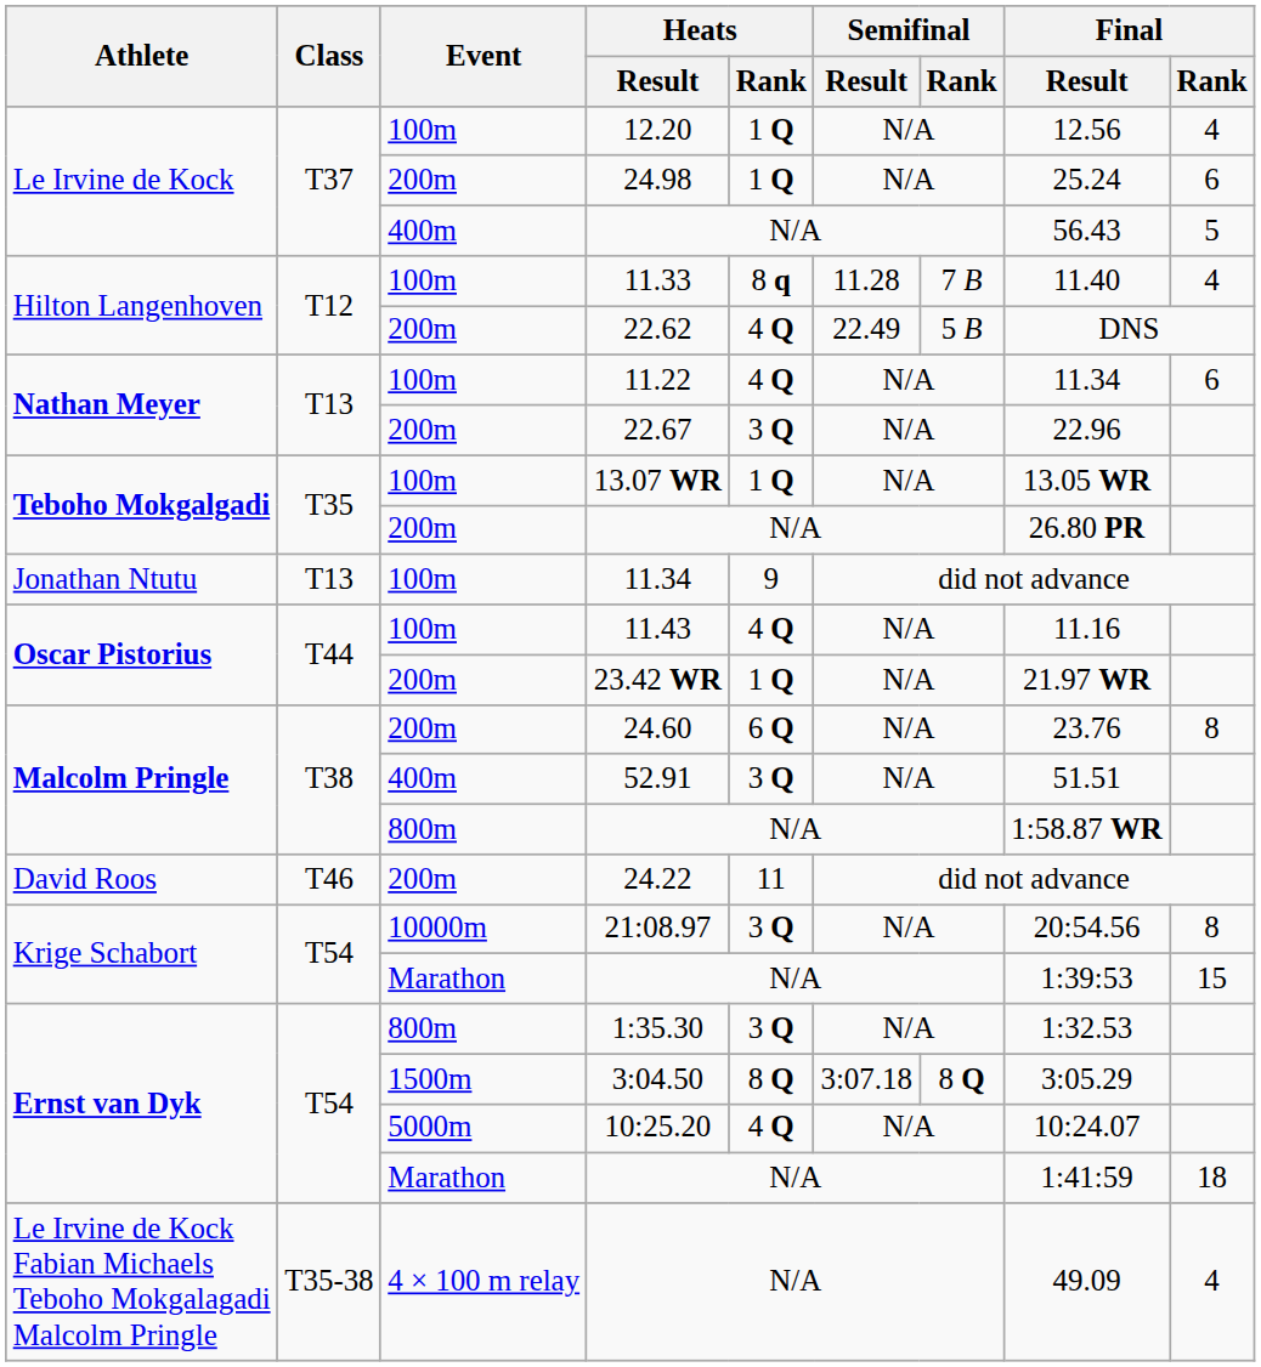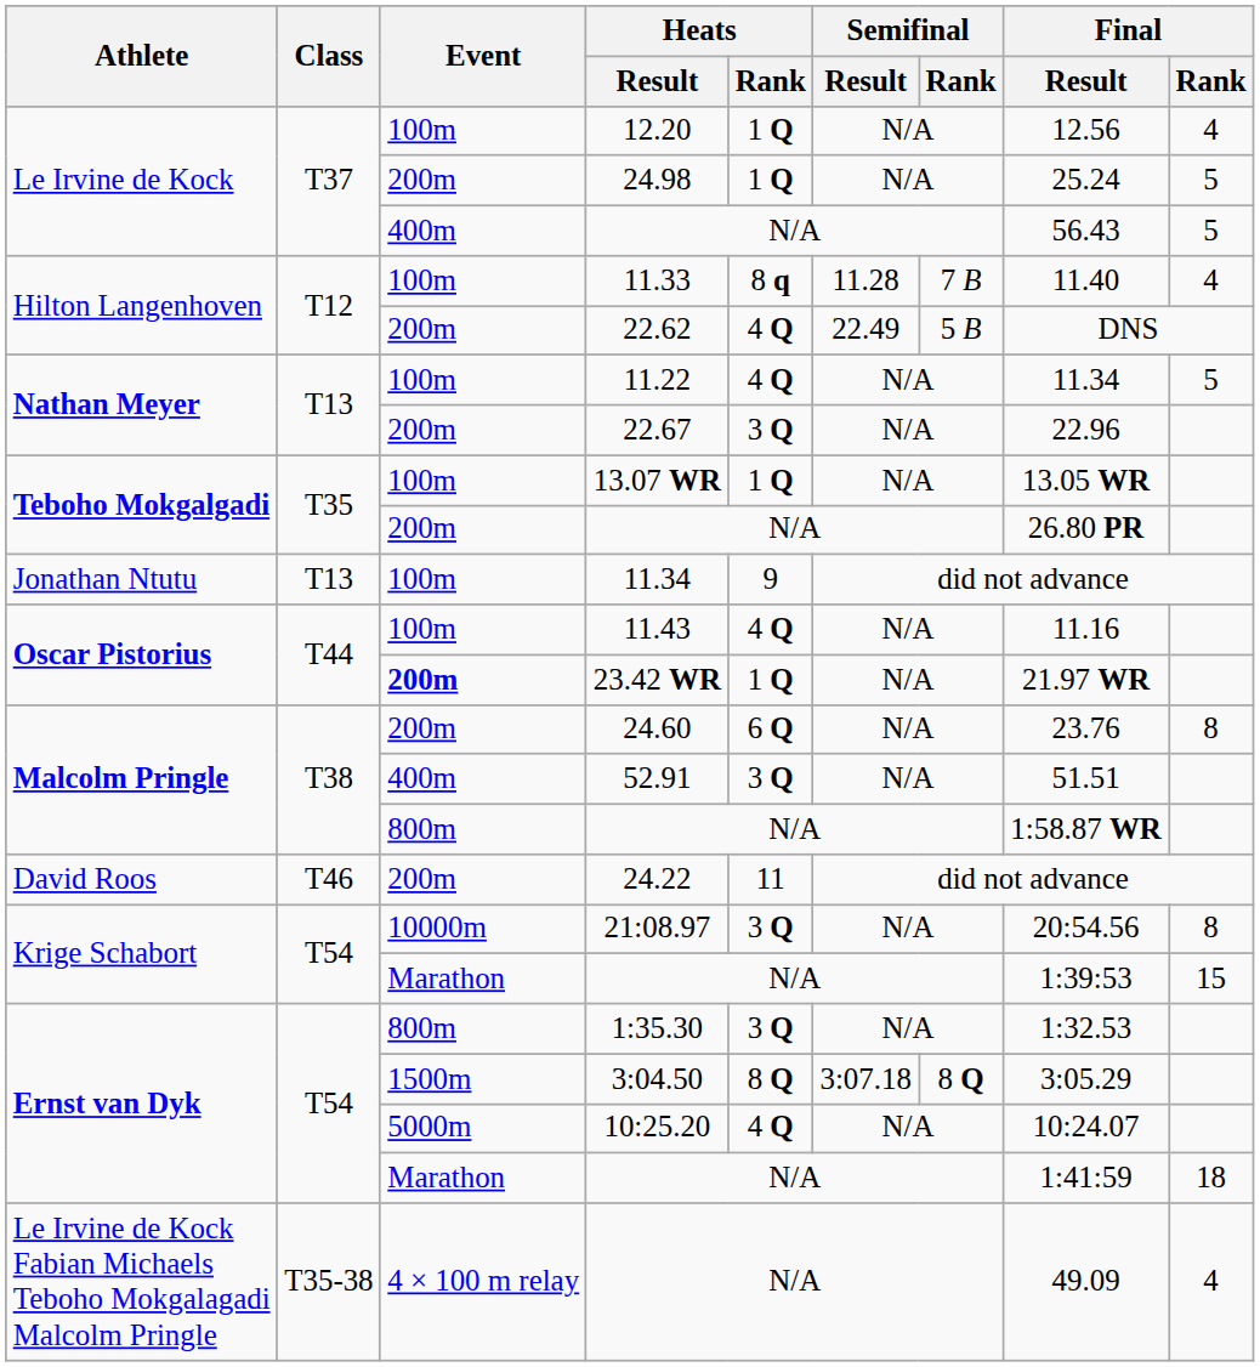24.98 | Final / Rank: 6 -> 5
11.22 | Final / Rank: 6 -> 5
23.42 WR | Event: normal -> bold
